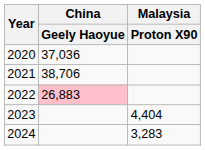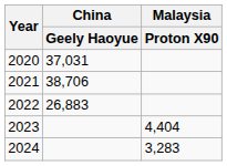2020 | China / Geely Haoyue: 37,036 -> 37,031
2022 | China / Geely Haoyue: pink background -> no background
